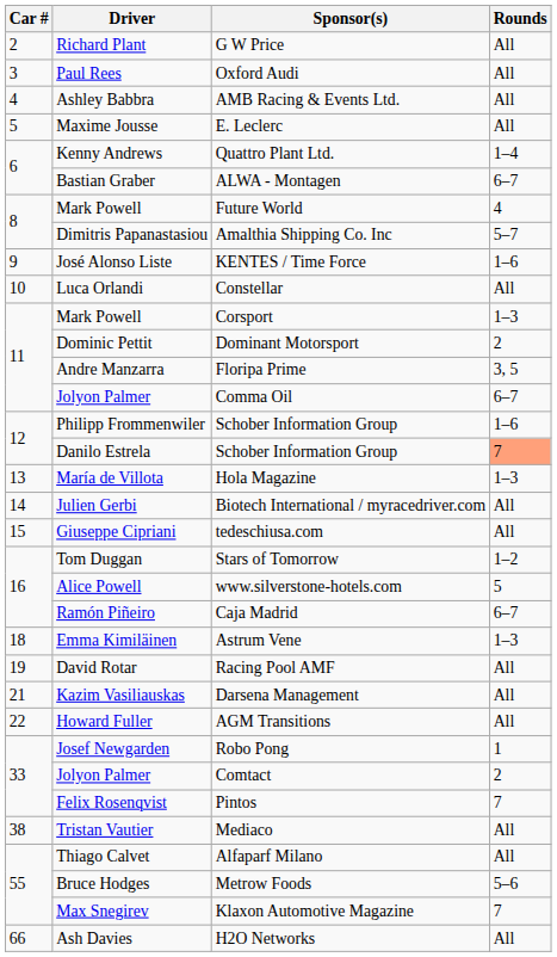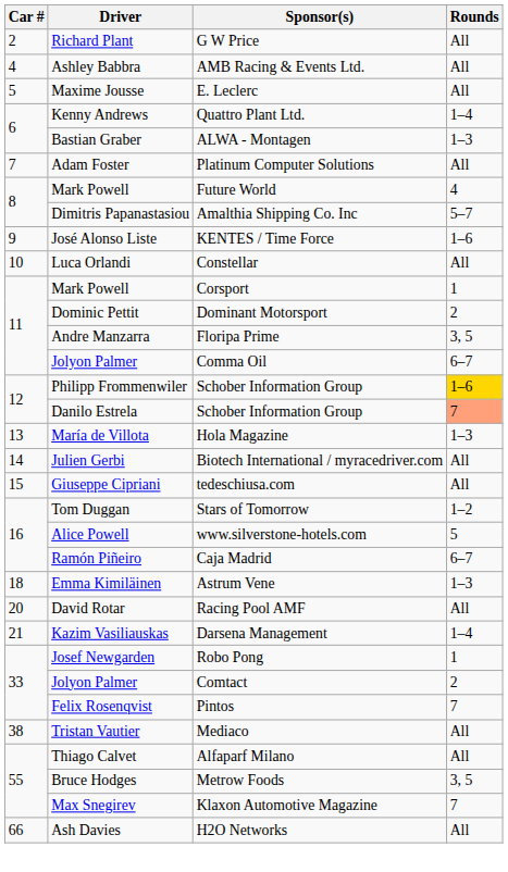- row: 3 | Paul Rees | Oxford Audi | All
ALWA - Montagen | Rounds: 6–7 -> 1–3
+ row: 7 | Adam Foster | Platinum Computer Solutions | All
Corsport | Rounds: 1–3 -> 1
Philipp Frommenwiler / Schober Information Group | Rounds: no background -> gold background
Racing Pool AMF | Car #: 19 -> 20
Darsena Management | Rounds: All -> 1–4
- row: 22 | Howard Fuller | AGM Transitions | All
Metrow Foods | Rounds: 5–6 -> 3, 5
